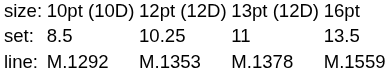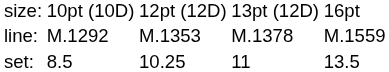rows swapped: set: <-> line:
